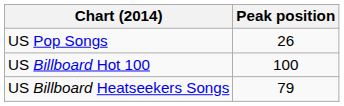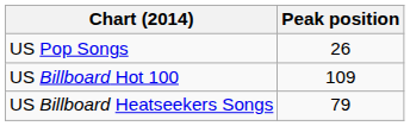US Billboard Hot 100 | Peak position: 100 -> 109
